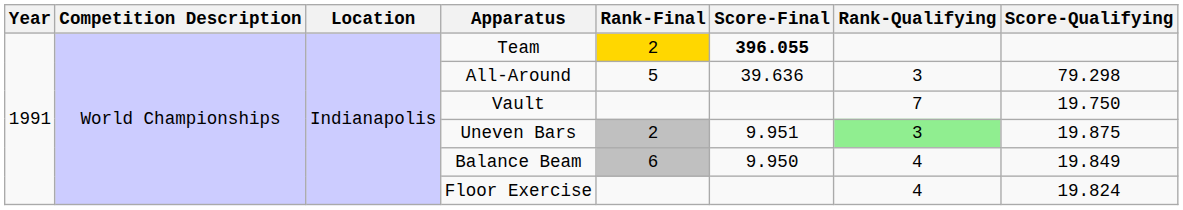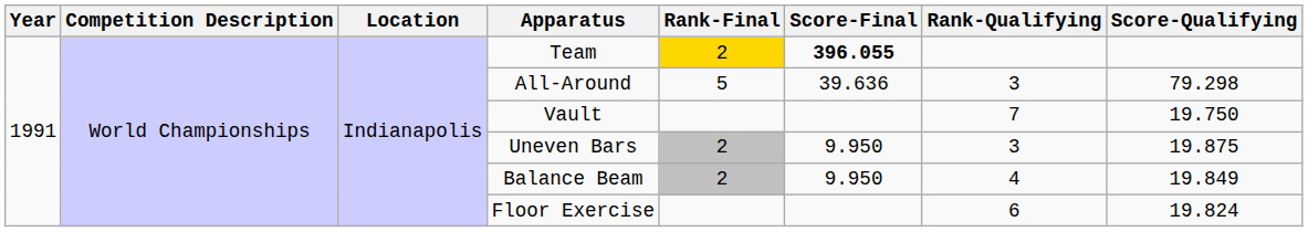Uneven Bars | Score-Final: 9.951 -> 9.950
Uneven Bars | Rank-Qualifying: lightgreen background -> no background
Balance Beam | Rank-Final: 6 -> 2
Floor Exercise | Rank-Qualifying: 4 -> 6
